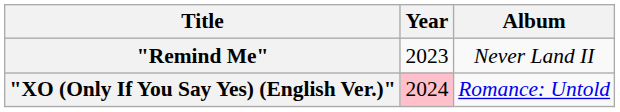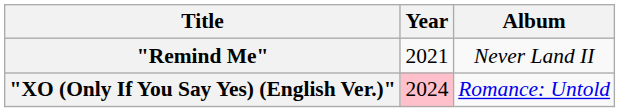"Remind Me" | Year: 2023 -> 2021
